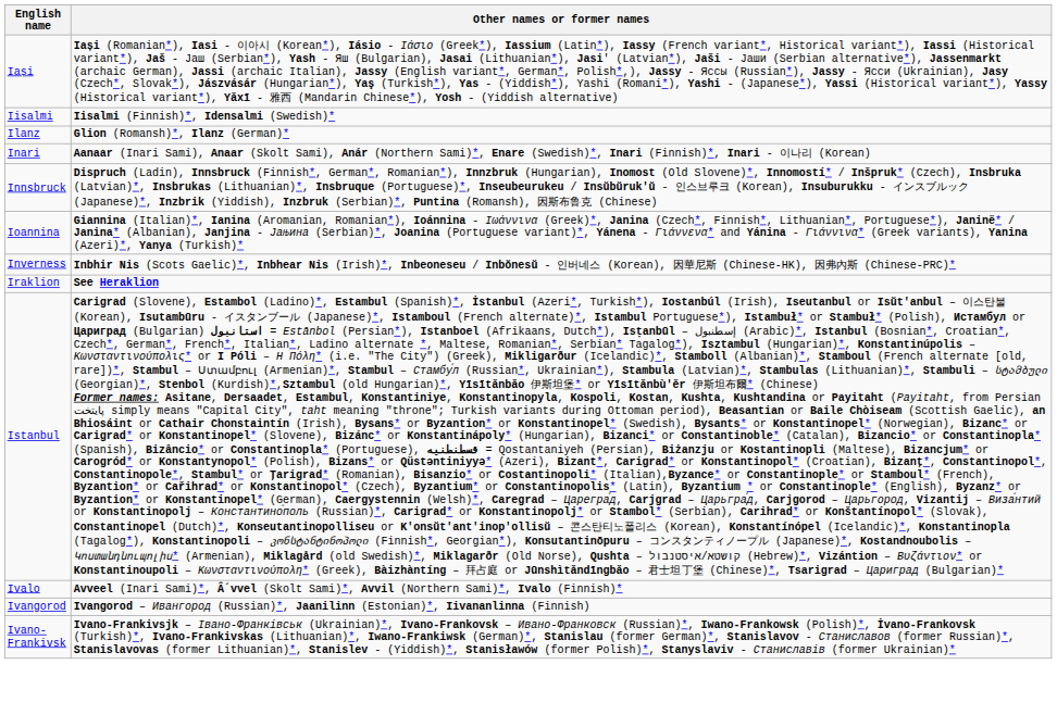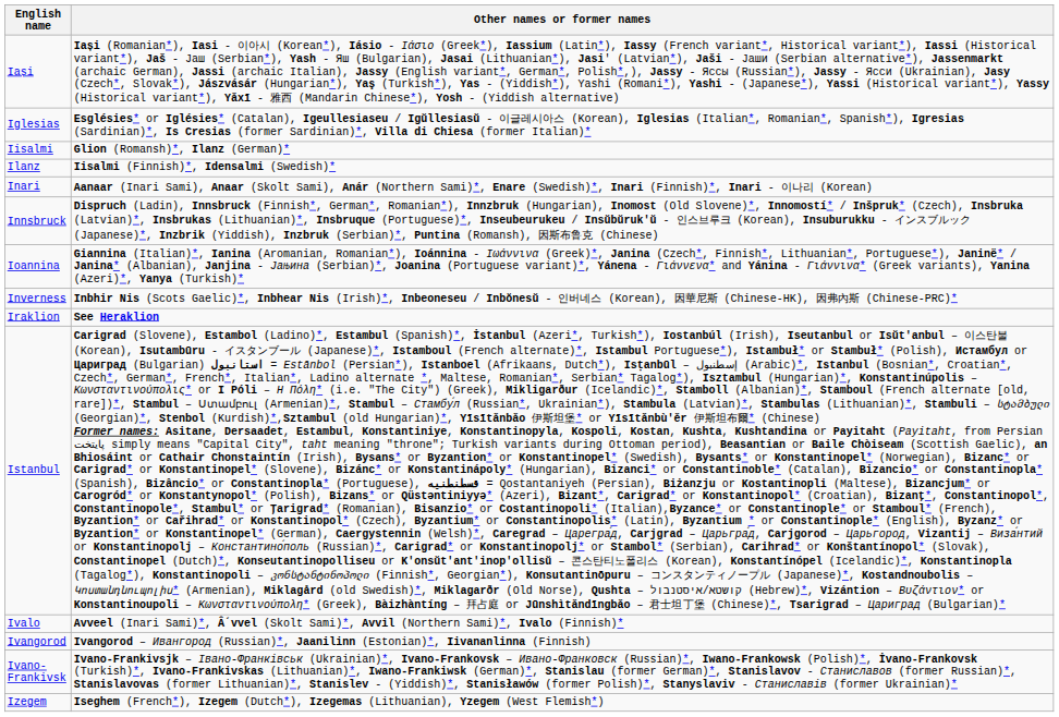+ row: Iglesias | Esglésies* or Iglésies* (Catalan), Igeullesiaseu / Igŭllesiasŭ - 이글레시아스 (Korean), Iglesias (Italian*, Romanian*, Spanish*), Igresias (Sardinian)*, Is Cresias (former Sardinian)*, Villa di Chiesa (former Italian)*
Iisalmi | Other names or former names: Iisalmi (Finnish)*, Idensalmi (Swedish)* -> Glion (Romansh)*, Ilanz (German)*
Ilanz | Other names or former names: Glion (Romansh)*, Ilanz (German)* -> Iisalmi (Finnish)*, Idensalmi (Swedish)*
+ row: Izegem | Iseghem (French*), Izegem (Dutch*), Izegemas (Lithuanian), Yzegem (West Flemish*)
